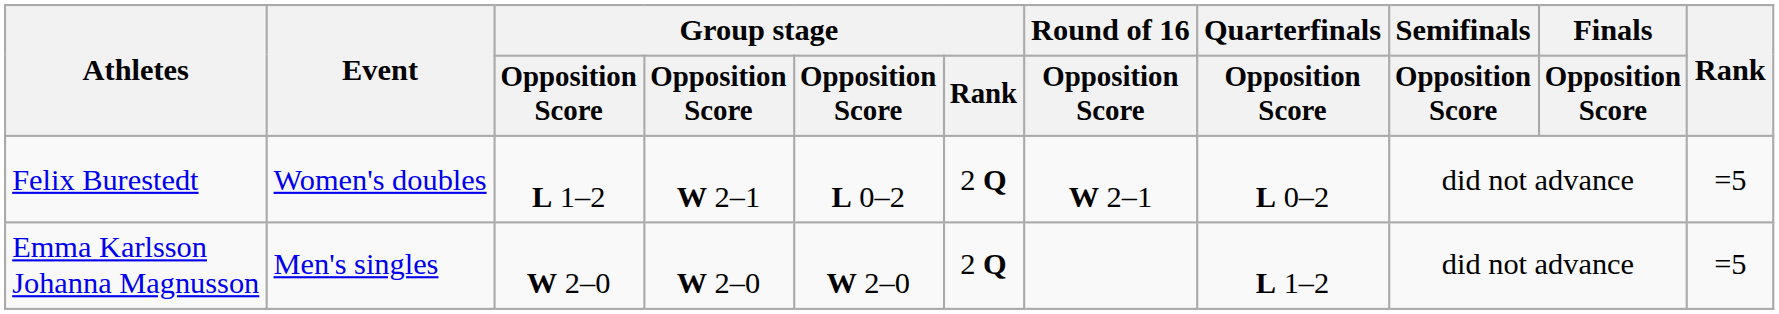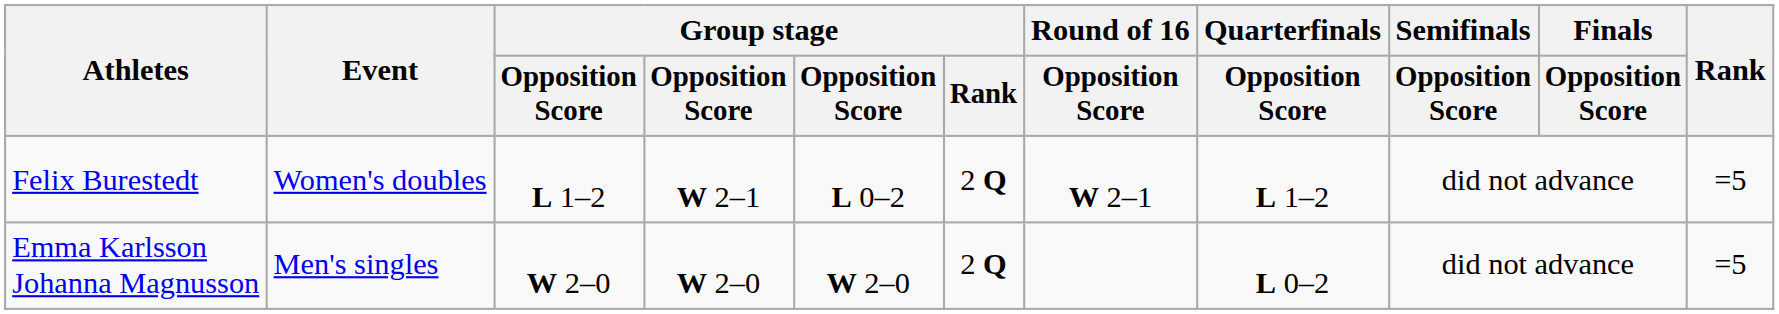Felix Burestedt | Quarterfinals / Opposition Score: L 0–2 -> L 1–2
Emma Karlsson Johanna Magnusson | Quarterfinals / Opposition Score: L 1–2 -> L 0–2
